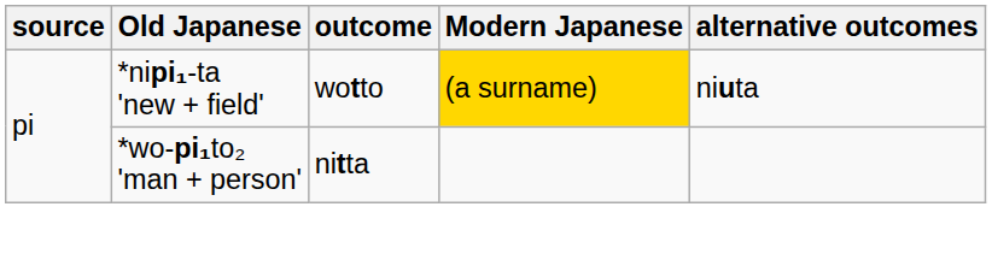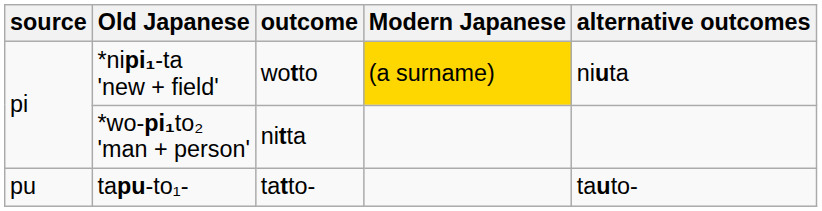+ row: pu | tapu-to₁- | tatto- | tauto-
